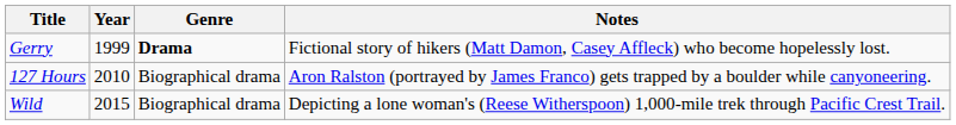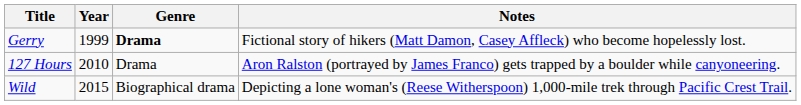127 Hours | Genre: Biographical drama -> Drama
